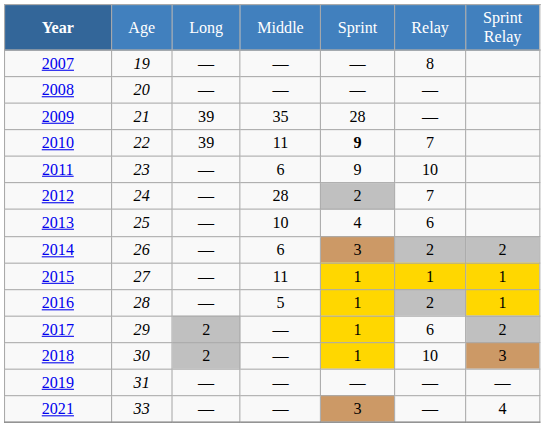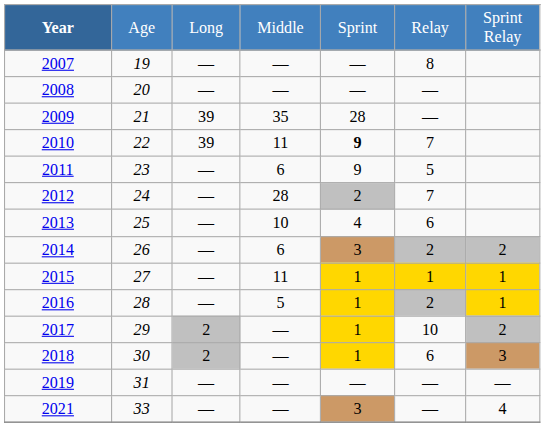2011 | column 6: 10 -> 5
2017 | column 6: 6 -> 10
2018 | column 6: 10 -> 6
